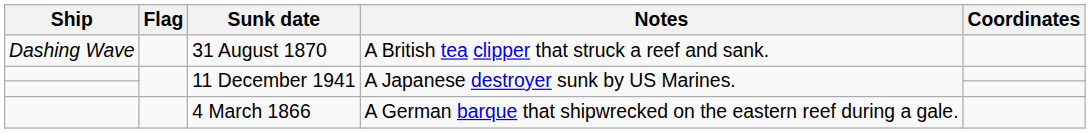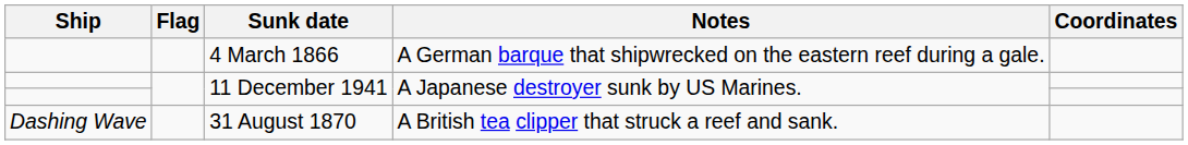rows swapped: 31 August 1870 <-> 4 March 1866
